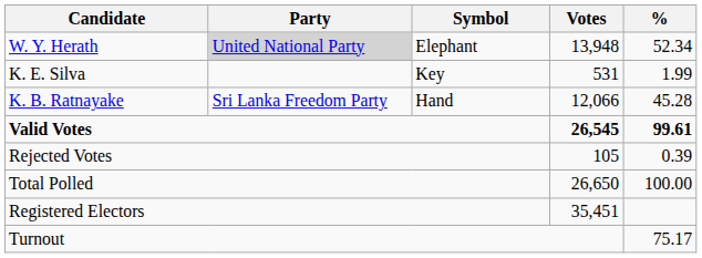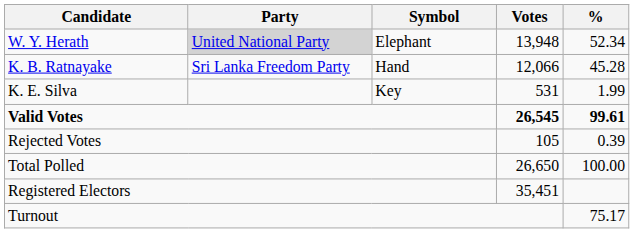rows swapped: K. B. Ratnayake <-> K. E. Silva
